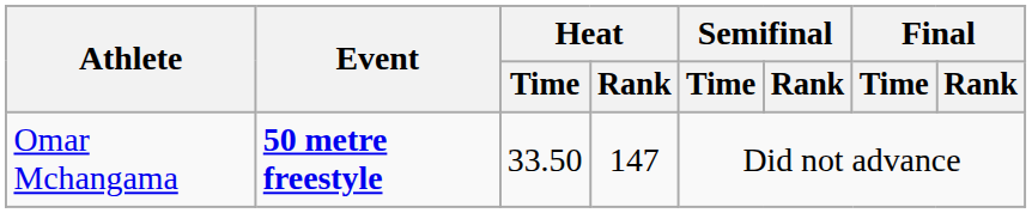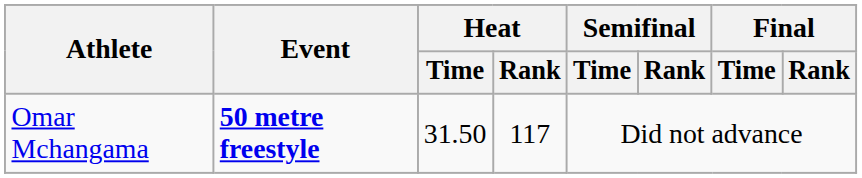Omar Mchangama | Heat / Time: 33.50 -> 31.50
Omar Mchangama | Heat / Rank: 147 -> 117
